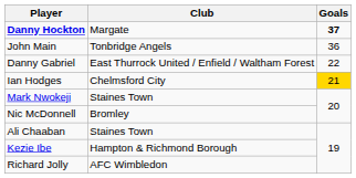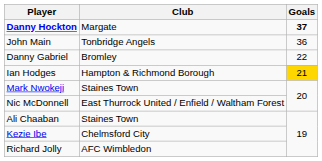Danny Gabriel | Club: East Thurrock United / Enfield / Waltham Forest -> Bromley
Ian Hodges | Club: Chelmsford City -> Hampton & Richmond Borough
Nic McDonnell | Club: Bromley -> East Thurrock United / Enfield / Waltham Forest
Kezie Ibe | Club: Hampton & Richmond Borough -> Chelmsford City
